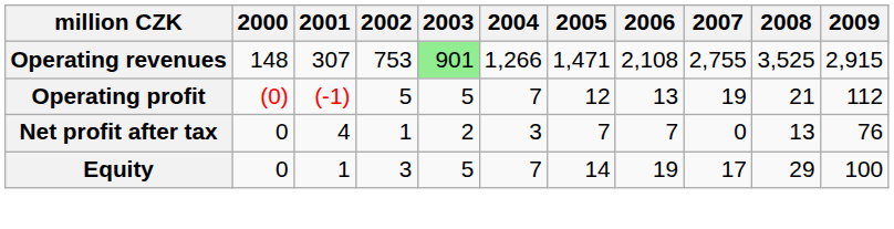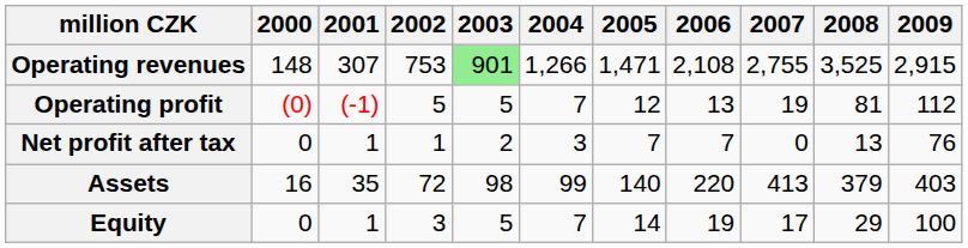Operating profit | 2008: 21 -> 81
Net profit after tax | 2001: 4 -> 1
+ row: Assets | 16 | 35 | 72 | 98 | 99 | 140 | 220 | 413 | 379 | 403
